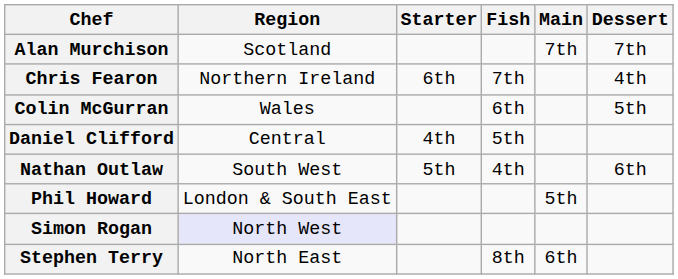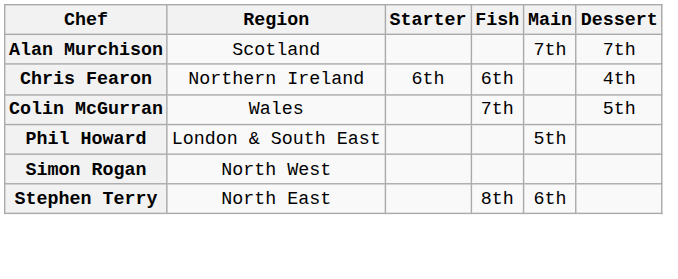Chris Fearon | Fish: 7th -> 6th
Colin McGurran | Fish: 6th -> 7th
- row: Daniel Clifford | Central | 4th | 5th
- row: Nathan Outlaw | South West | 5th | 4th | 6th
Simon Rogan | Region: lavender background -> no background
